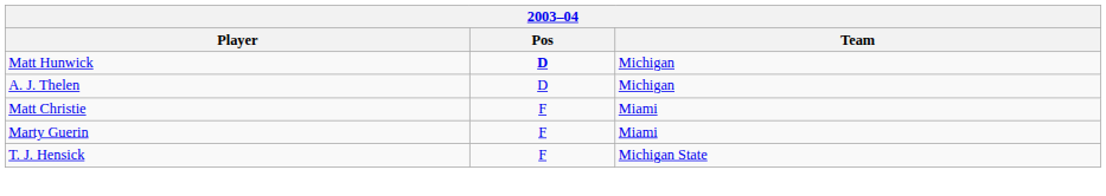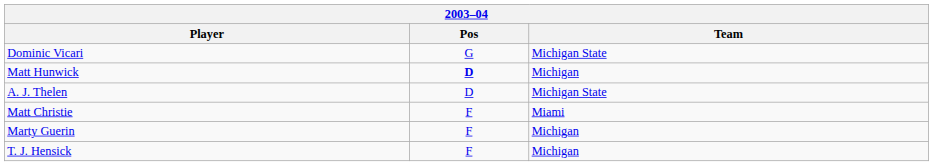+ row: Dominic Vicari | G | Michigan State
A. J. Thelen | Team: Michigan -> Michigan State
Marty Guerin | Team: Miami -> Michigan
T. J. Hensick | Team: Michigan State -> Michigan
